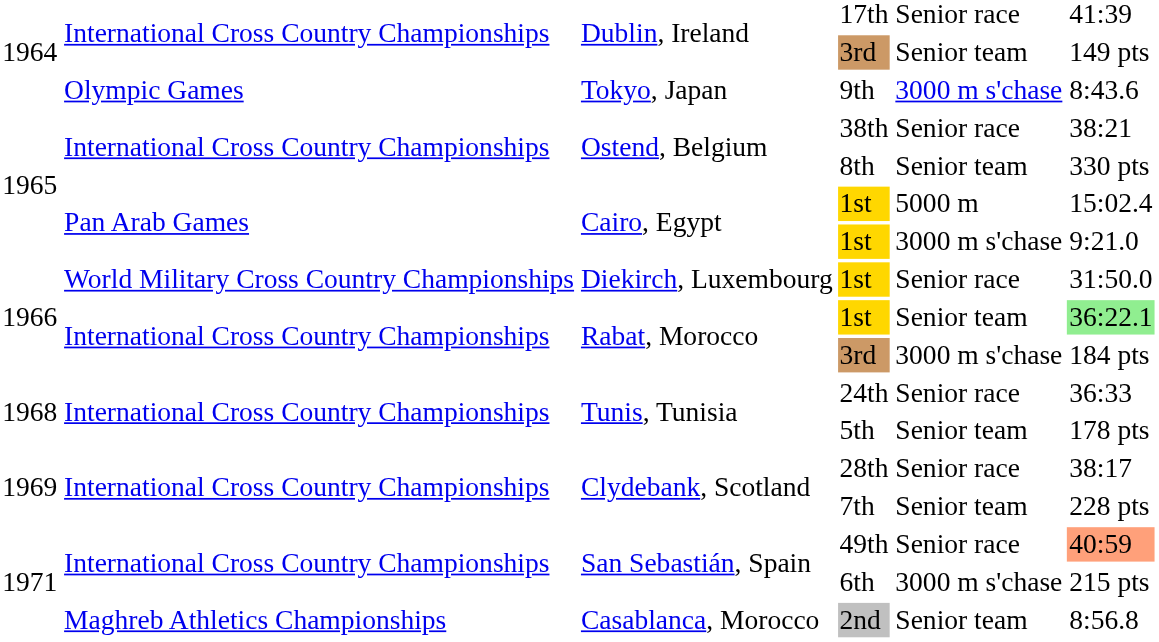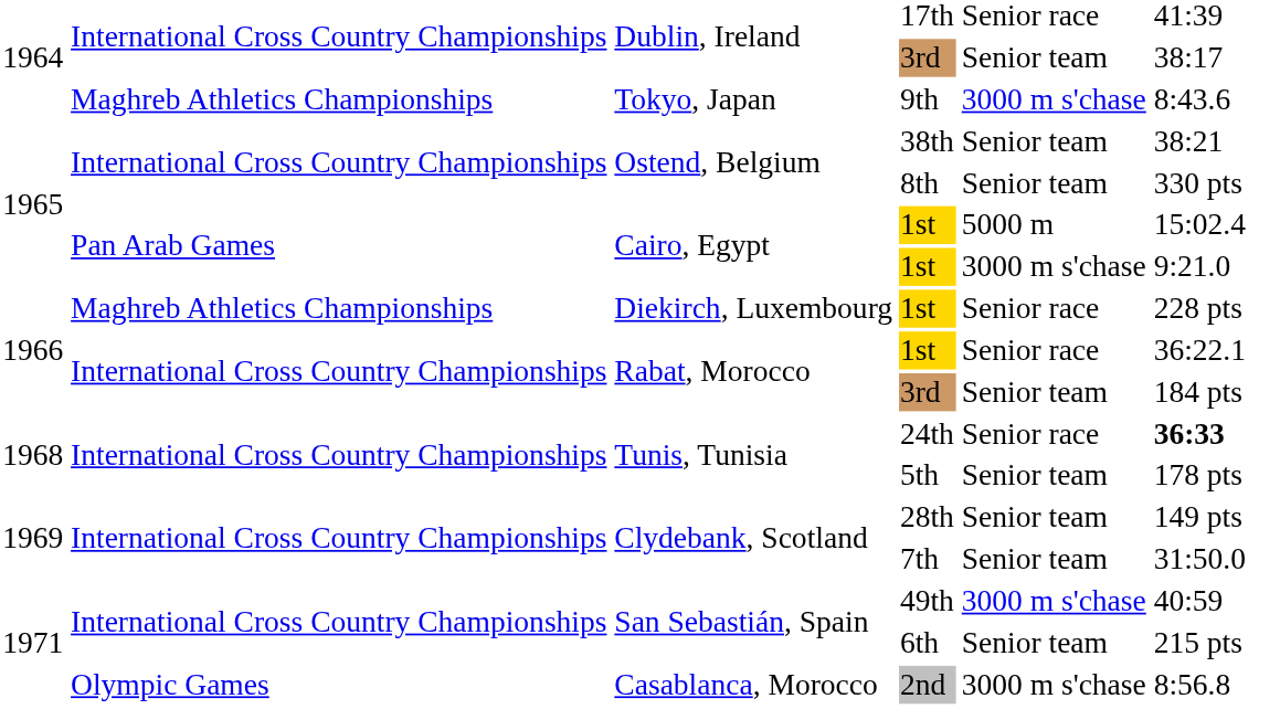Dublin, Ireland / 3rd | column 6: 149 pts -> 38:17
9th | column 2: Olympic Games -> Maghreb Athletics Championships
38th | column 5: Senior race -> Senior team
Diekirch, Luxembourg / 1st | column 2: World Military Cross Country Championships -> Maghreb Athletics Championships
Diekirch, Luxembourg / 1st | column 6: 31:50.0 -> 228 pts
Rabat, Morocco / 1st | column 5: Senior team -> Senior race
Rabat, Morocco / 1st | column 6: lightgreen background -> no background
Rabat, Morocco / 3rd | column 5: 3000 m s'chase -> Senior team
24th | column 6: normal -> bold
28th | column 5: Senior race -> Senior team
28th | column 6: 38:17 -> 149 pts
7th | column 6: 228 pts -> 31:50.0
49th | column 5: Senior race -> 3000 m s'chase
49th | column 6: lightsalmon background -> no background
6th | column 5: 3000 m s'chase -> Senior team
2nd | column 2: Maghreb Athletics Championships -> Olympic Games
2nd | column 5: Senior team -> 3000 m s'chase
